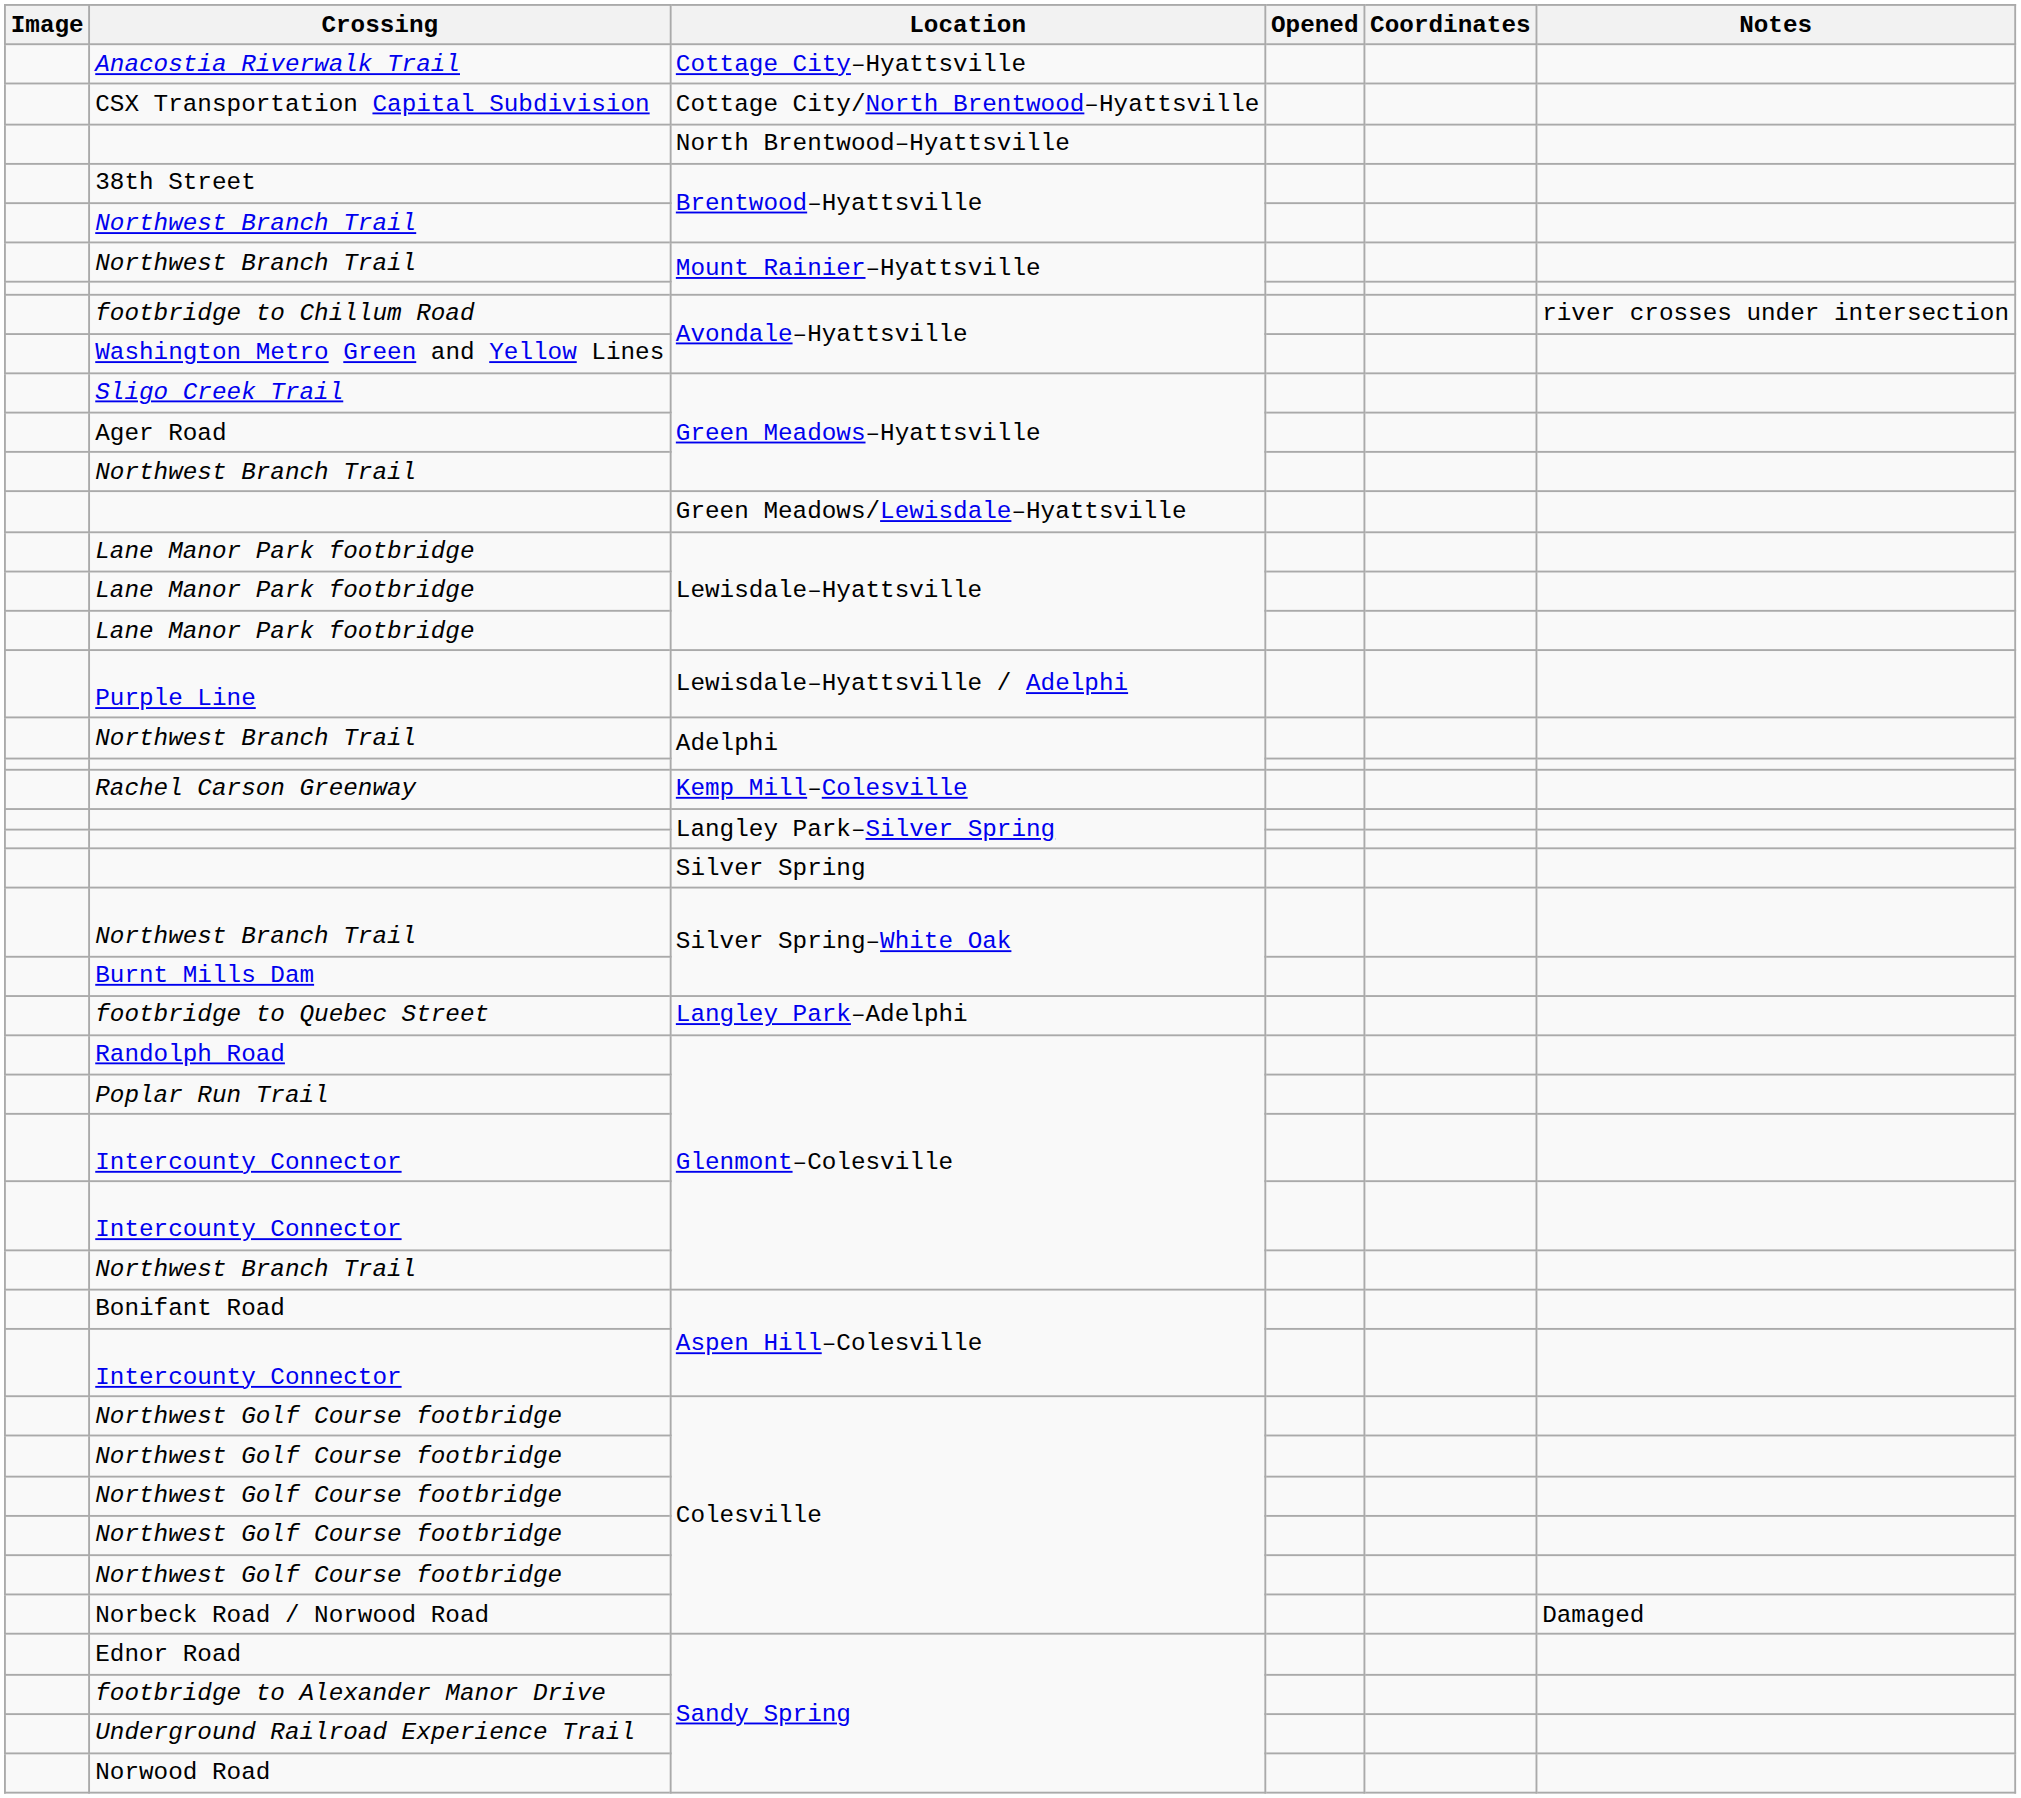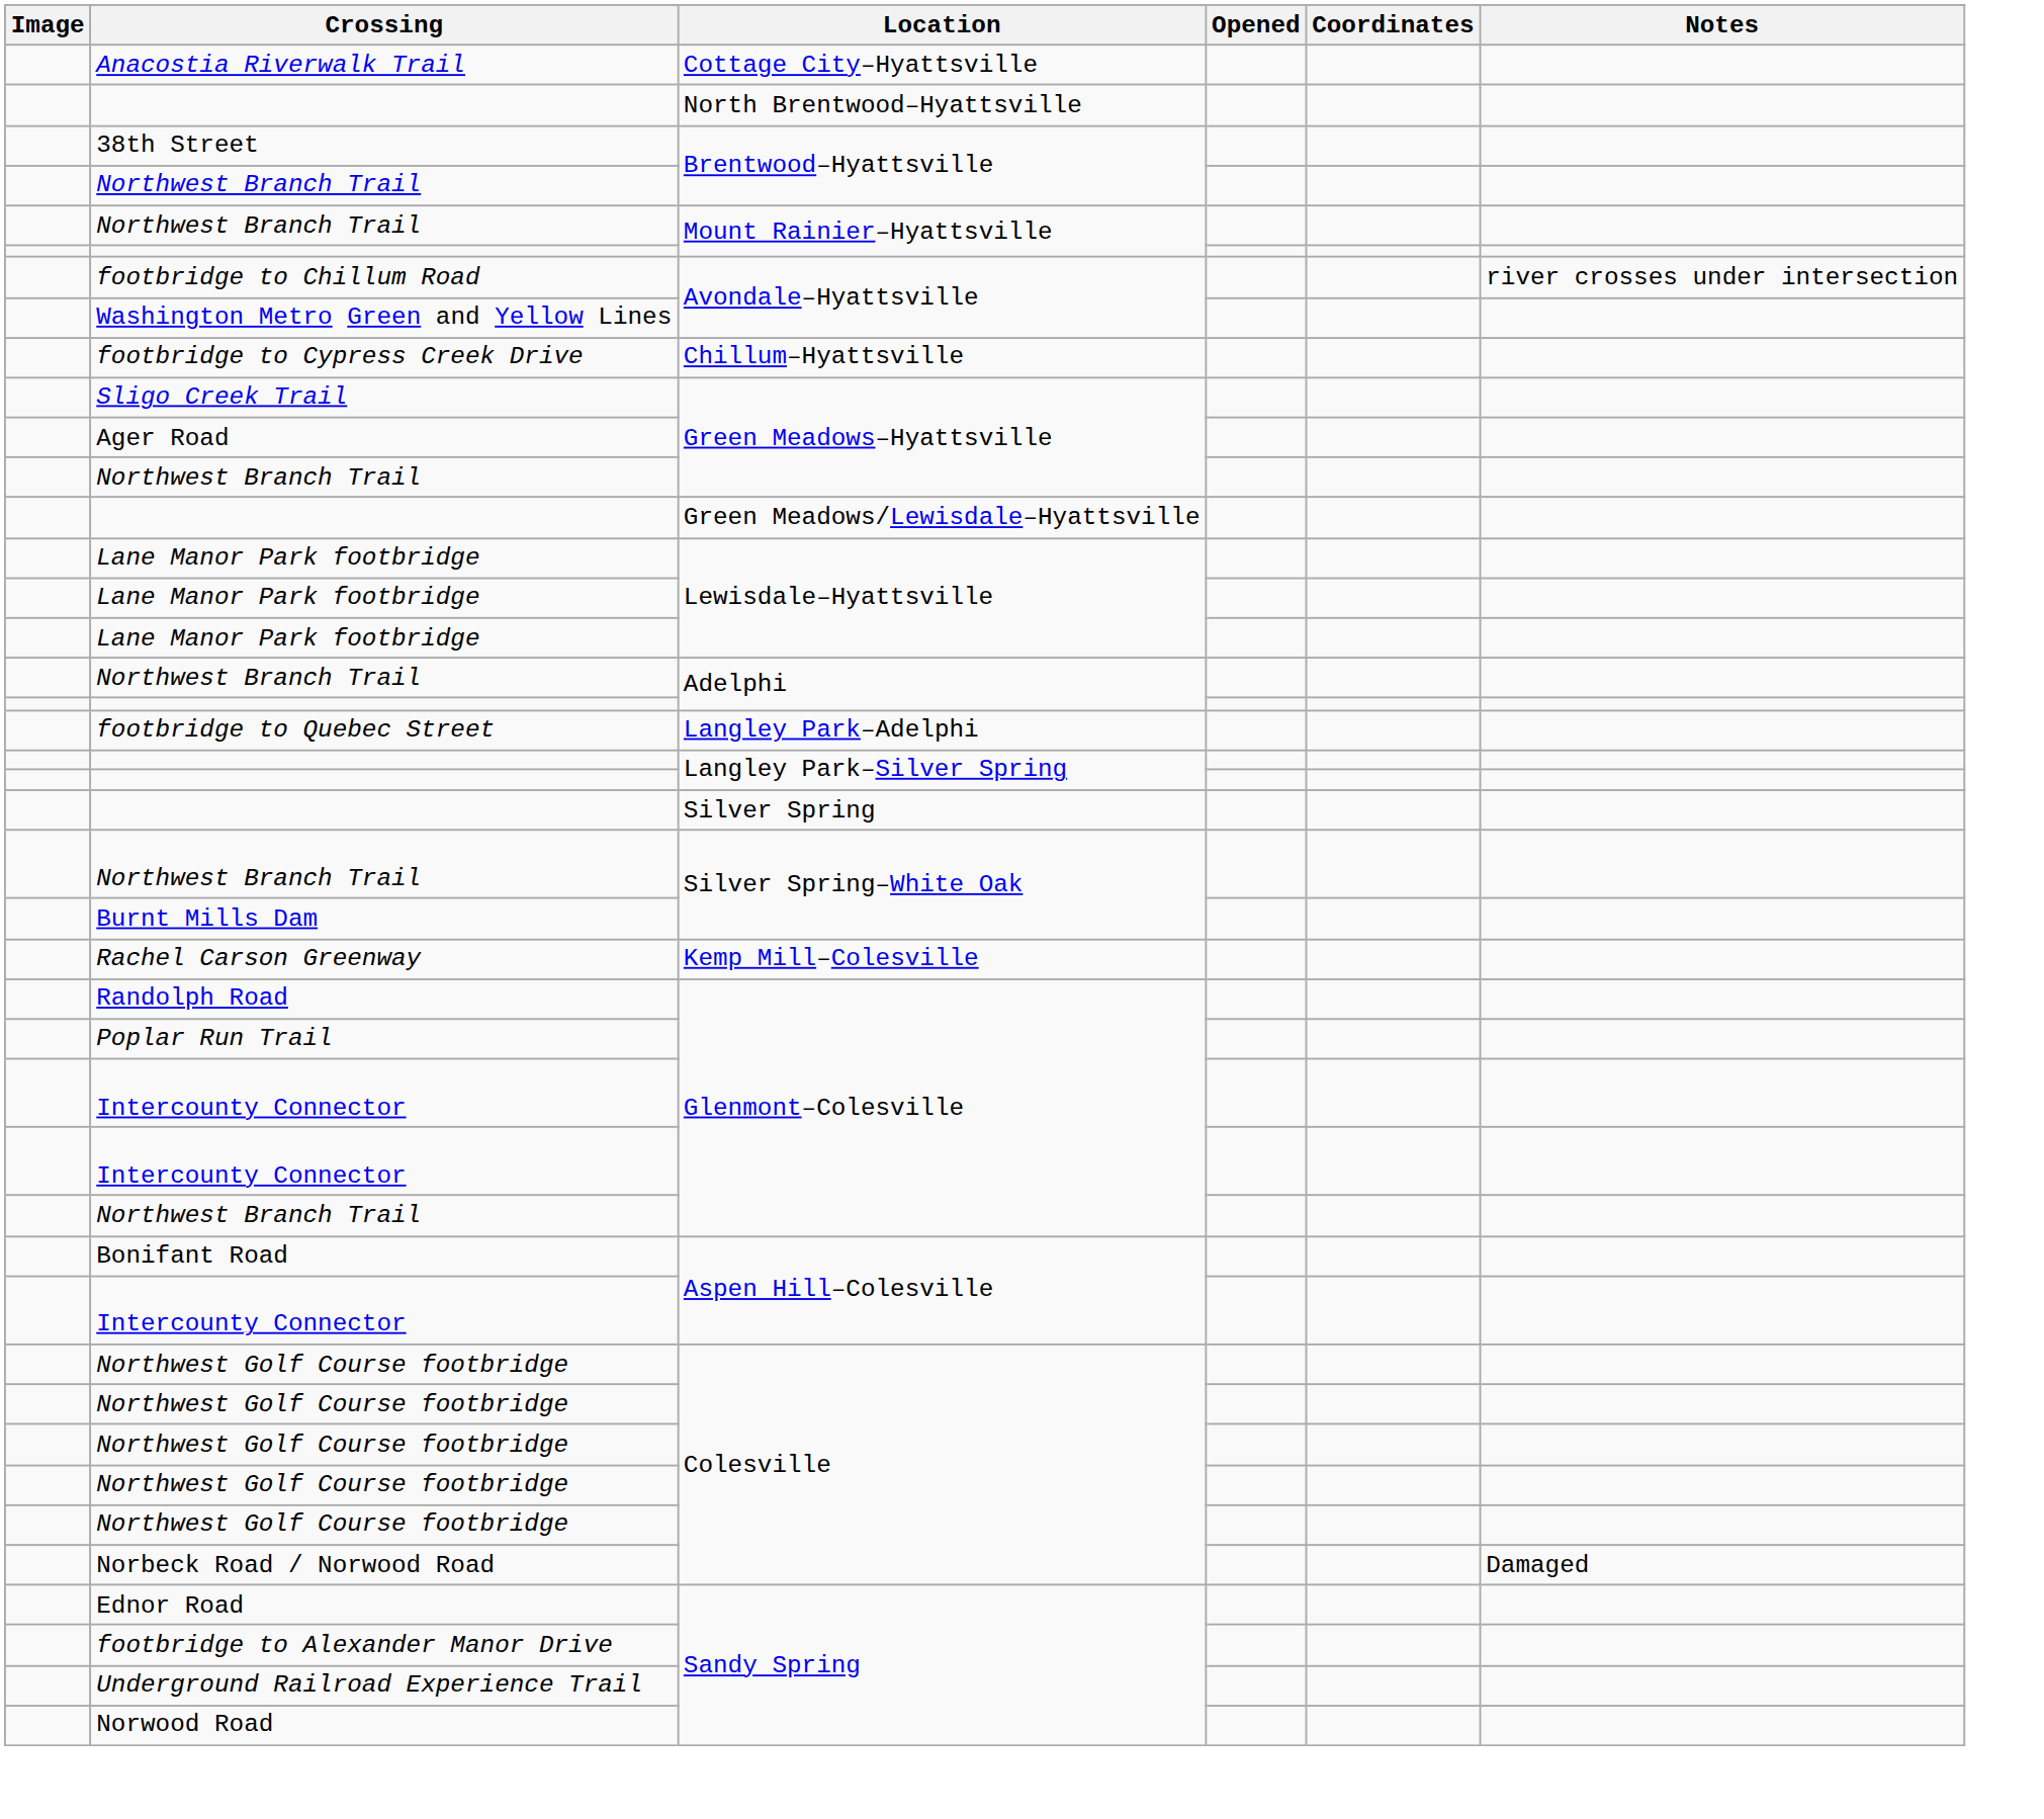- row: CSX Transportation Capital Subdivision | Cottage City/North Brentwood–Hyattsville
+ row: footbridge to Cypress Creek Drive | Chillum–Hyattsville
- row: Purple Line | Lewisdale–Hyattsville / Adelphi
rows swapped: footbridge to Quebec Street <-> Rachel Carson Greenway
